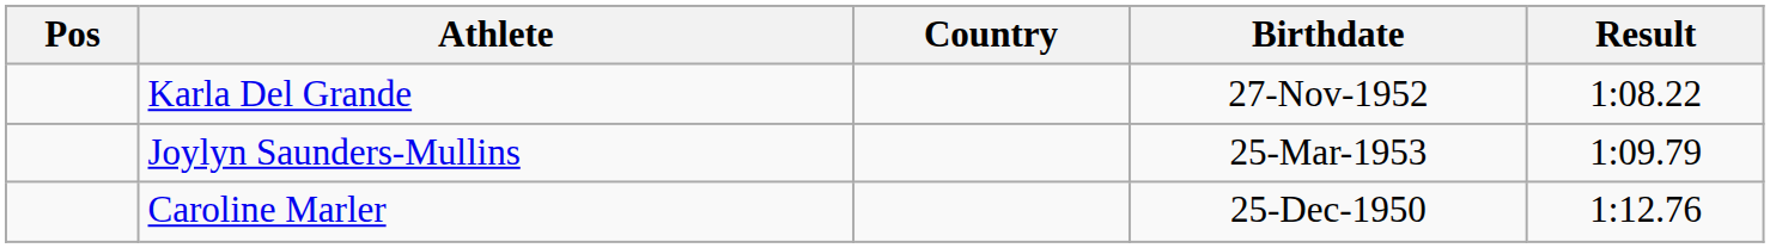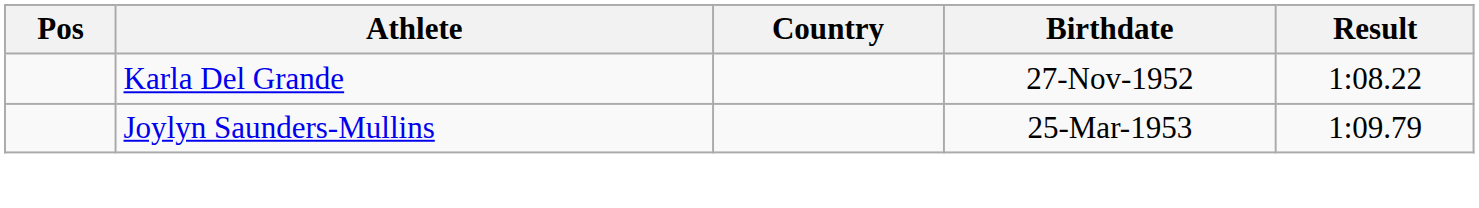- row: Caroline Marler | 25-Dec-1950 | 1:12.76
